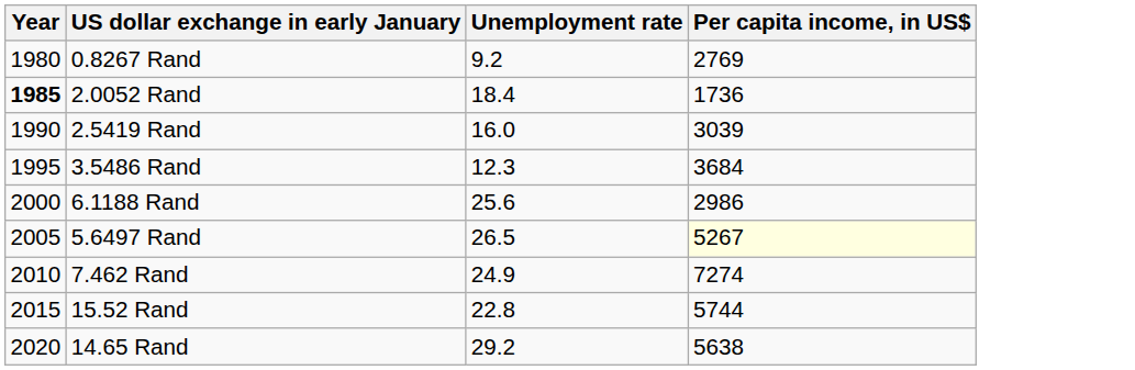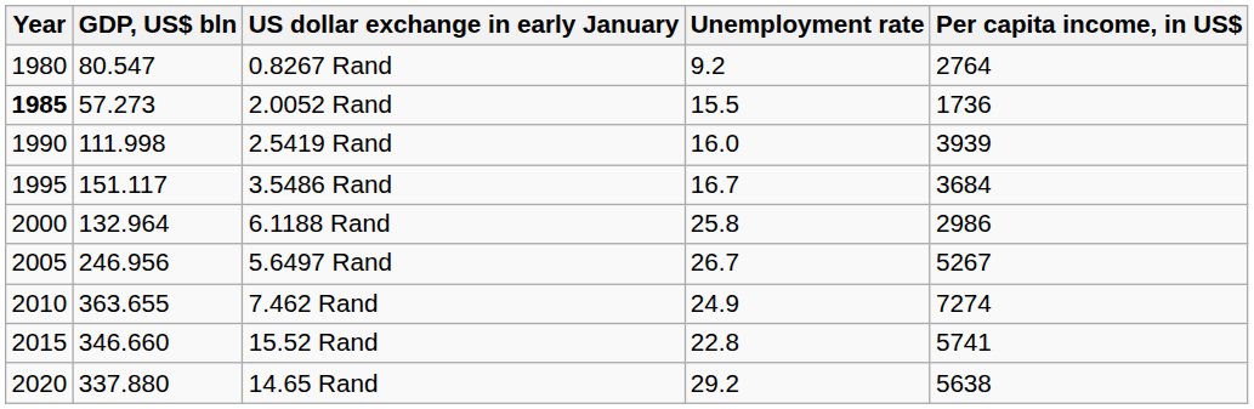+ column: GDP, US$ bln | 80.547 | 57.273 | 111.998 | 151.117 | 132.964 | 246.956 | 363.655 | 346.660 | 337.880
0.8267 Rand | Per capita income, in US$: 2769 -> 2764
2.0052 Rand | Unemployment rate: 18.4 -> 15.5
2.5419 Rand | Per capita income, in US$: 3039 -> 3939
3.5486 Rand | Unemployment rate: 12.3 -> 16.7
6.1188 Rand | Unemployment rate: 25.6 -> 25.8
5.6497 Rand | Unemployment rate: 26.5 -> 26.7
5.6497 Rand | Per capita income, in US$: lightyellow background -> no background
15.52 Rand | Per capita income, in US$: 5744 -> 5741
